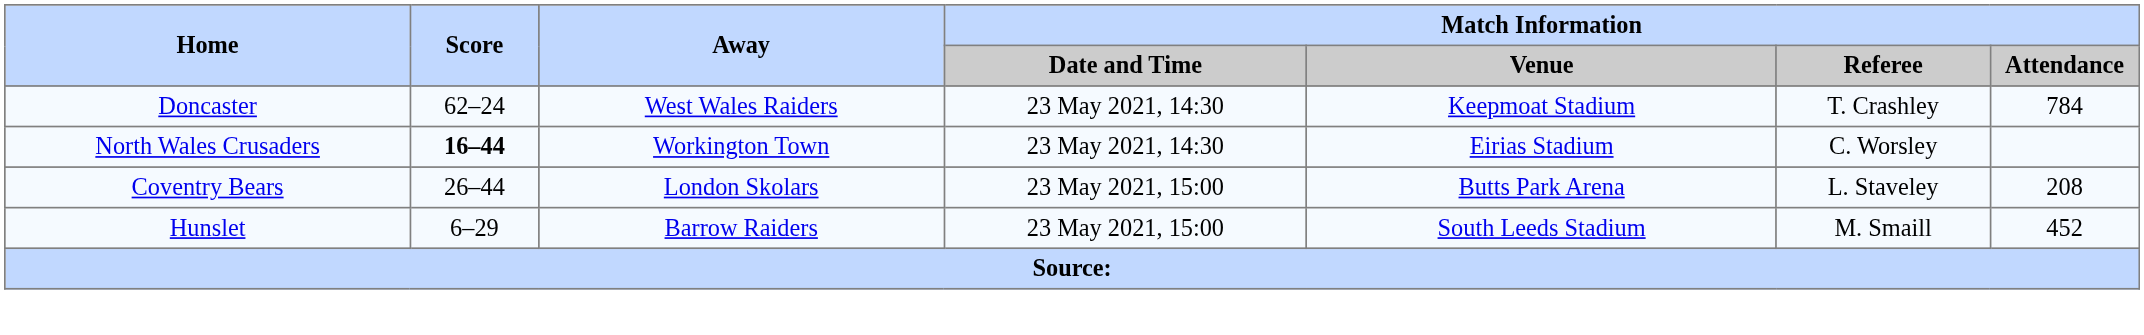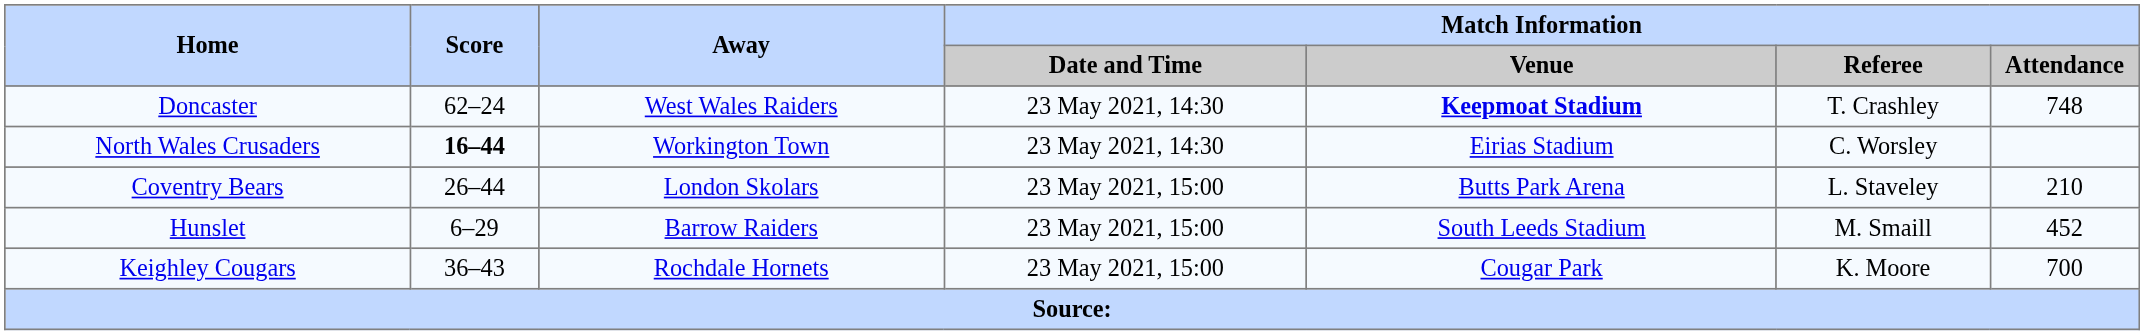Doncaster | Match Information / Venue: normal -> bold
Doncaster | Match Information / Attendance: 784 -> 748
Coventry Bears | Match Information / Attendance: 208 -> 210
+ row: Keighley Cougars | 36–43 | Rochdale Hornets | 23 May 2021, 15:00 | Cougar Park | K. Moore | 700
